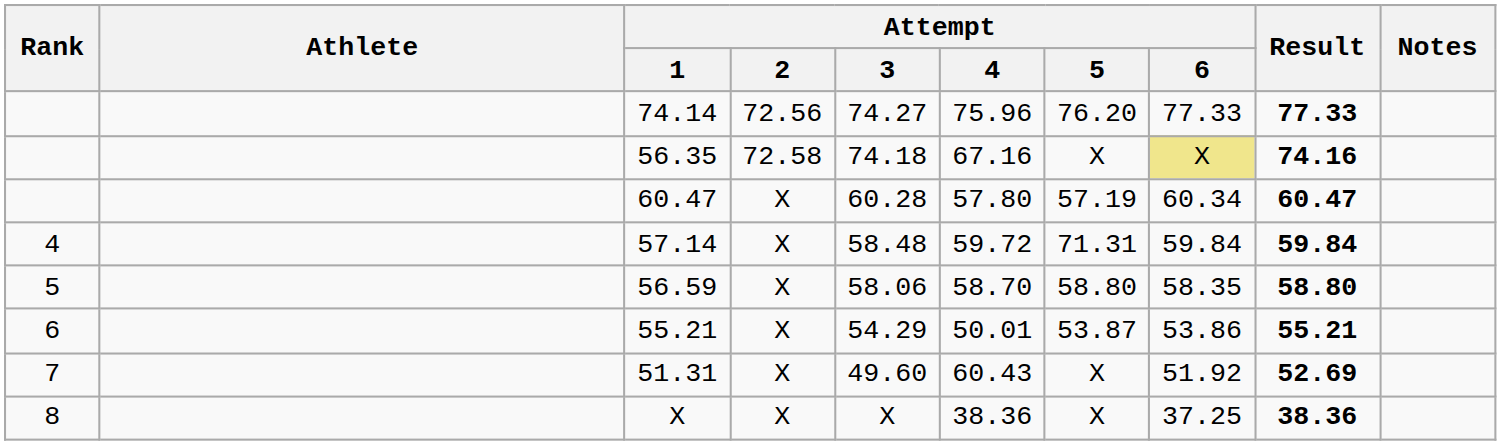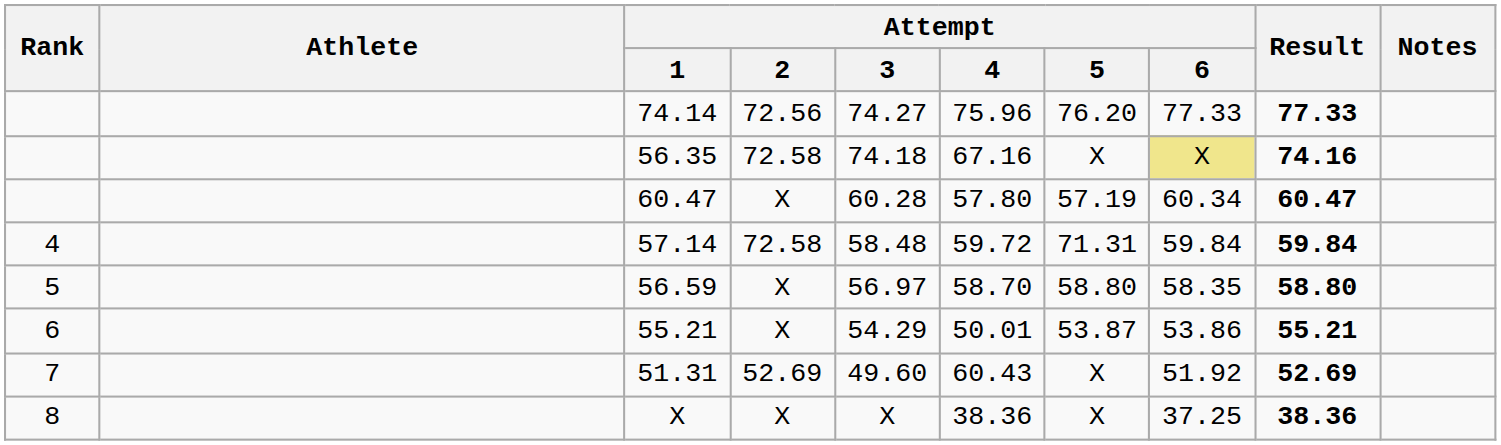57.14 | Attempt / 2: X -> 72.58
56.59 | Attempt / 3: 58.06 -> 56.97
51.31 | Attempt / 2: X -> 52.69
